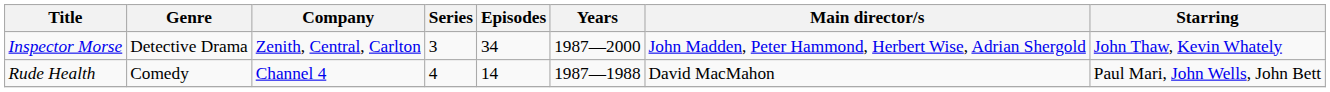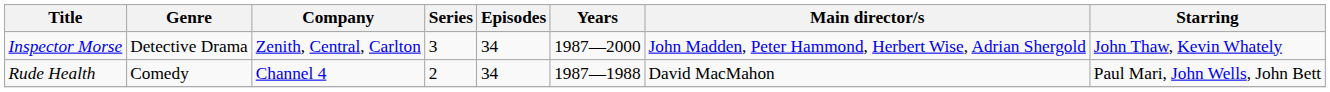Rude Health | Series: 4 -> 2
Rude Health | Episodes: 14 -> 34
